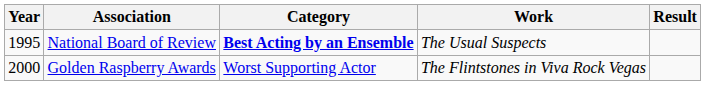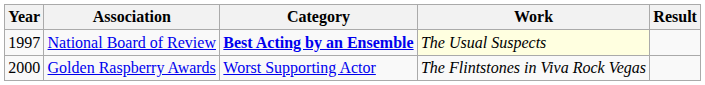National Board of Review | Year: 1995 -> 1997
National Board of Review | Work: no background -> lightyellow background
